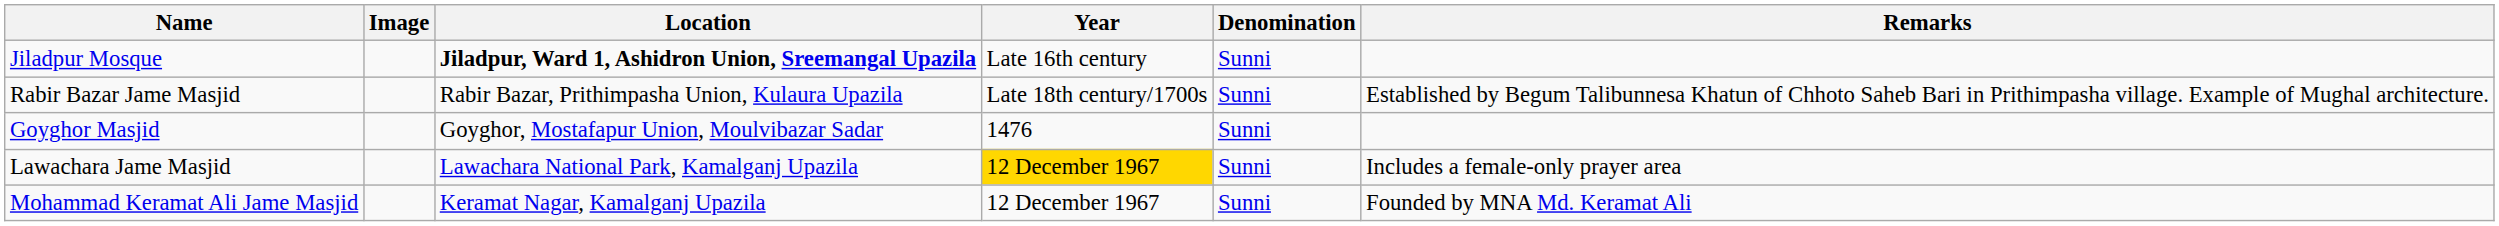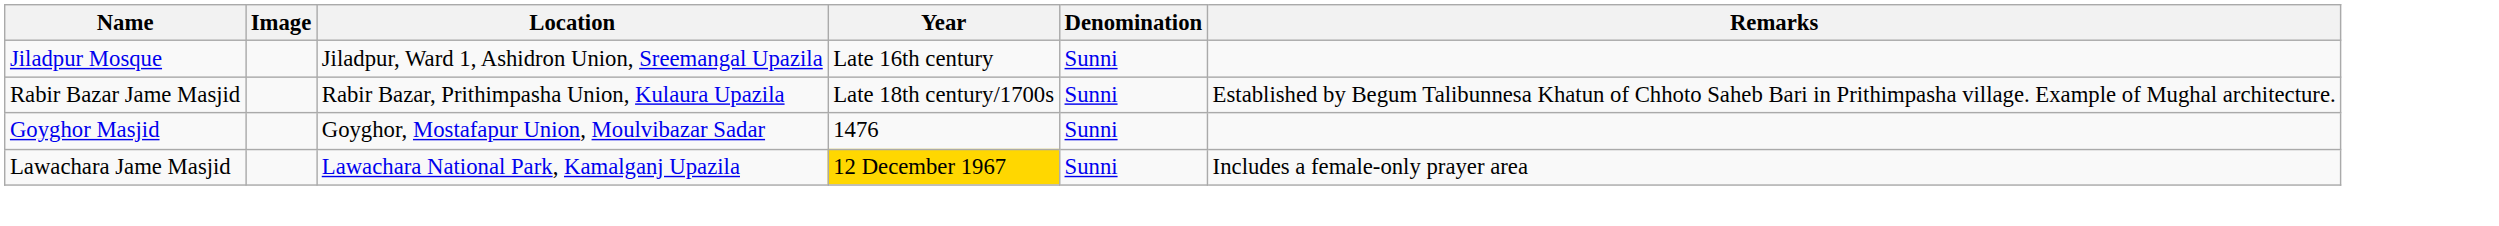Jiladpur Mosque | Location: bold -> normal
- row: Mohammad Keramat Ali Jame Masjid | Keramat Nagar, Kamalganj Upazila | 12 December 1967 | Sunni | Founded by MNA Md. Keramat Ali
